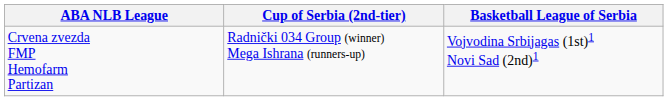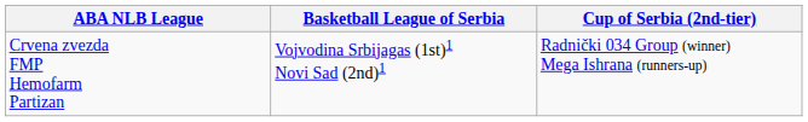columns swapped: Basketball League of Serbia <-> Cup of Serbia (2nd-tier)
